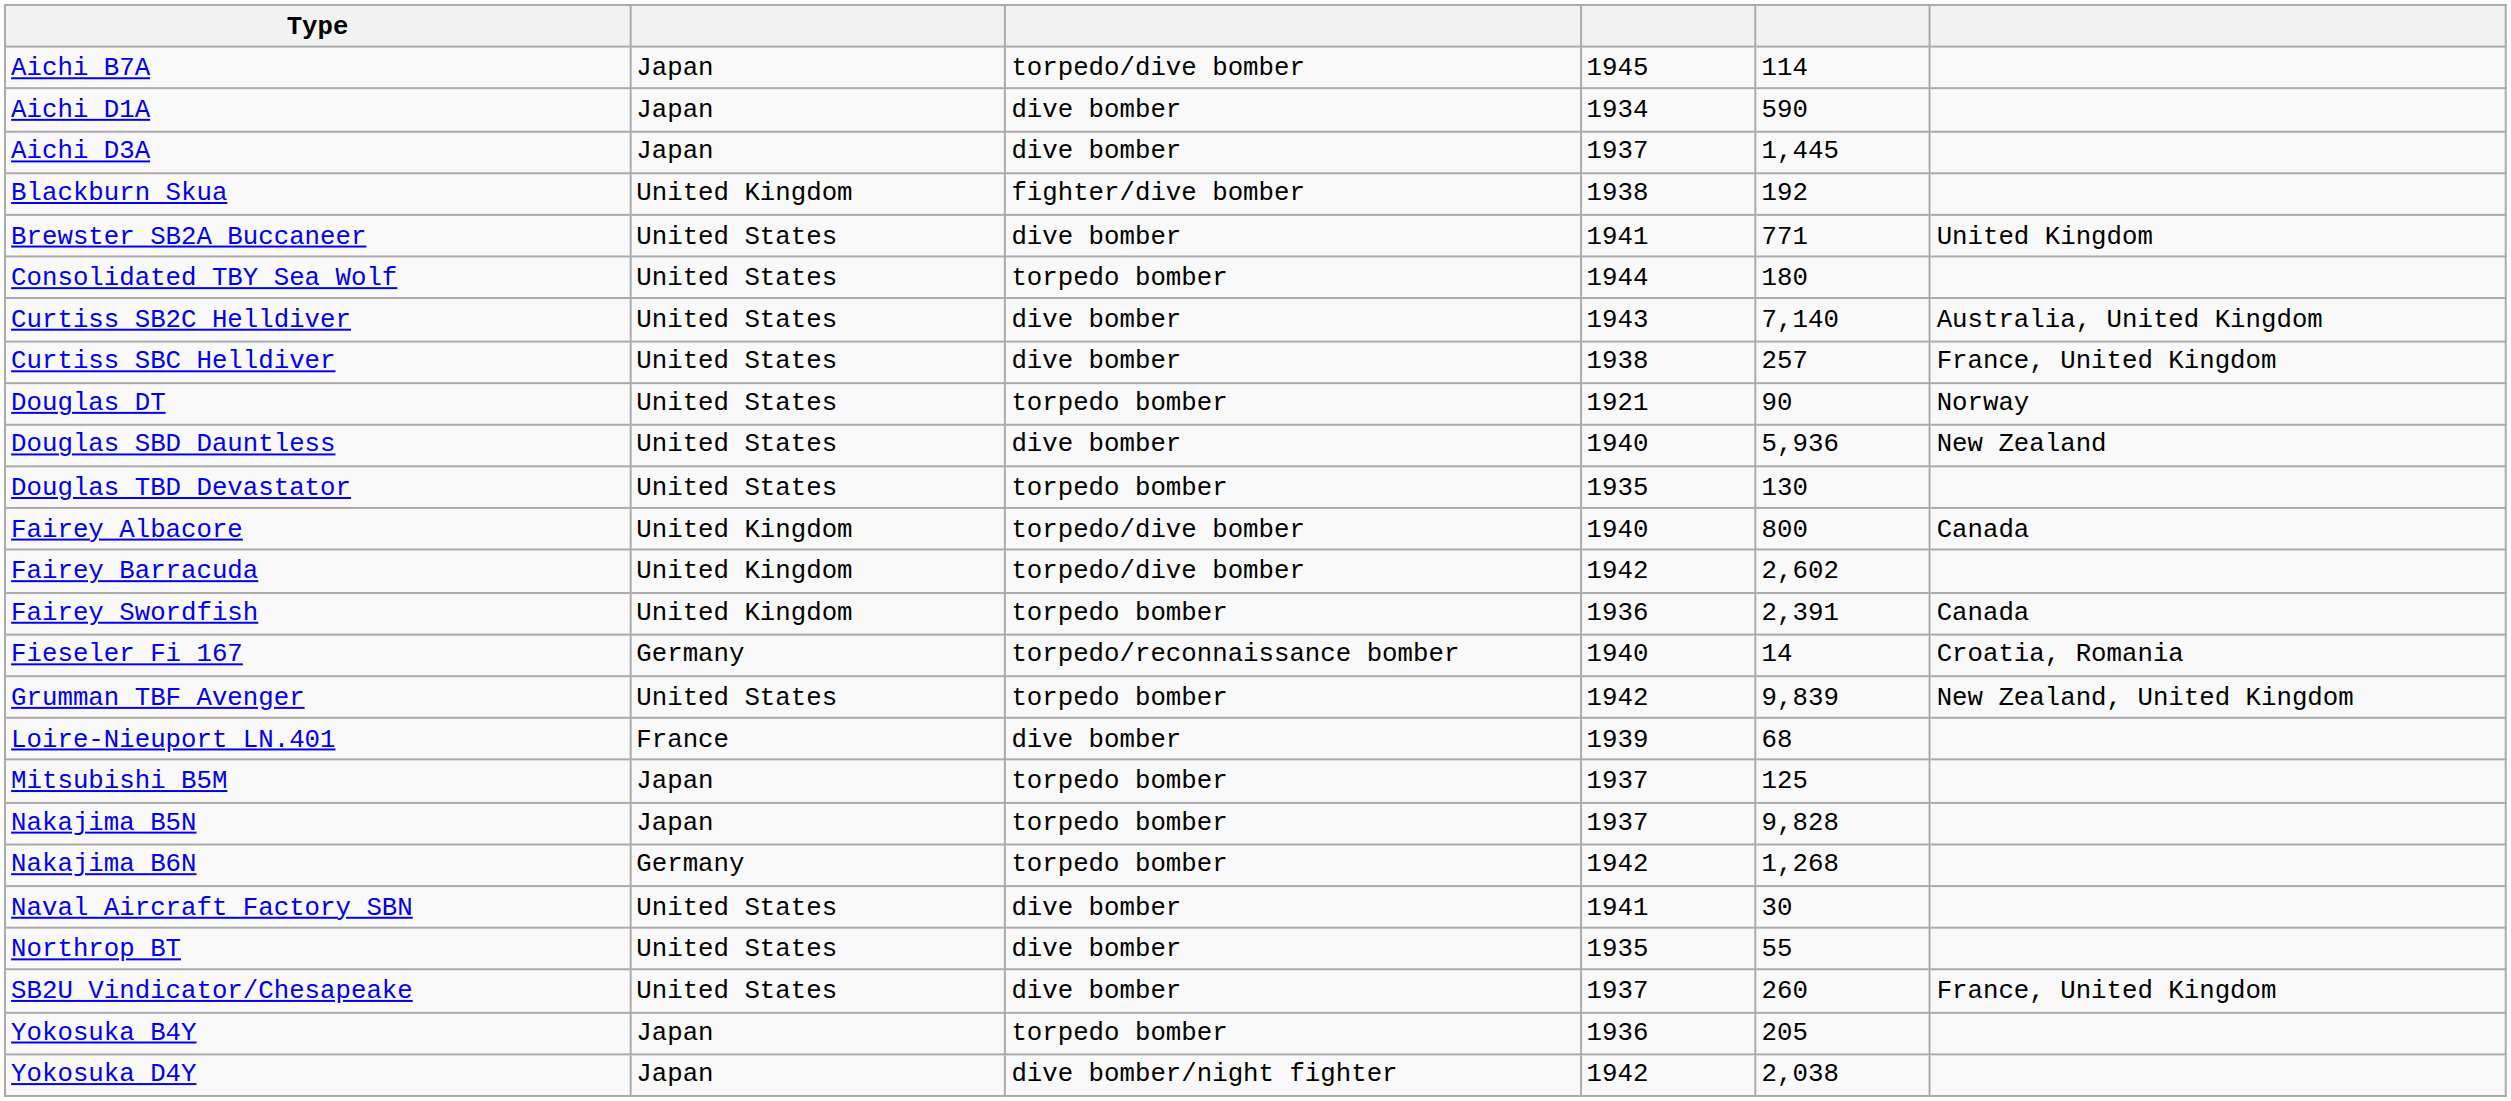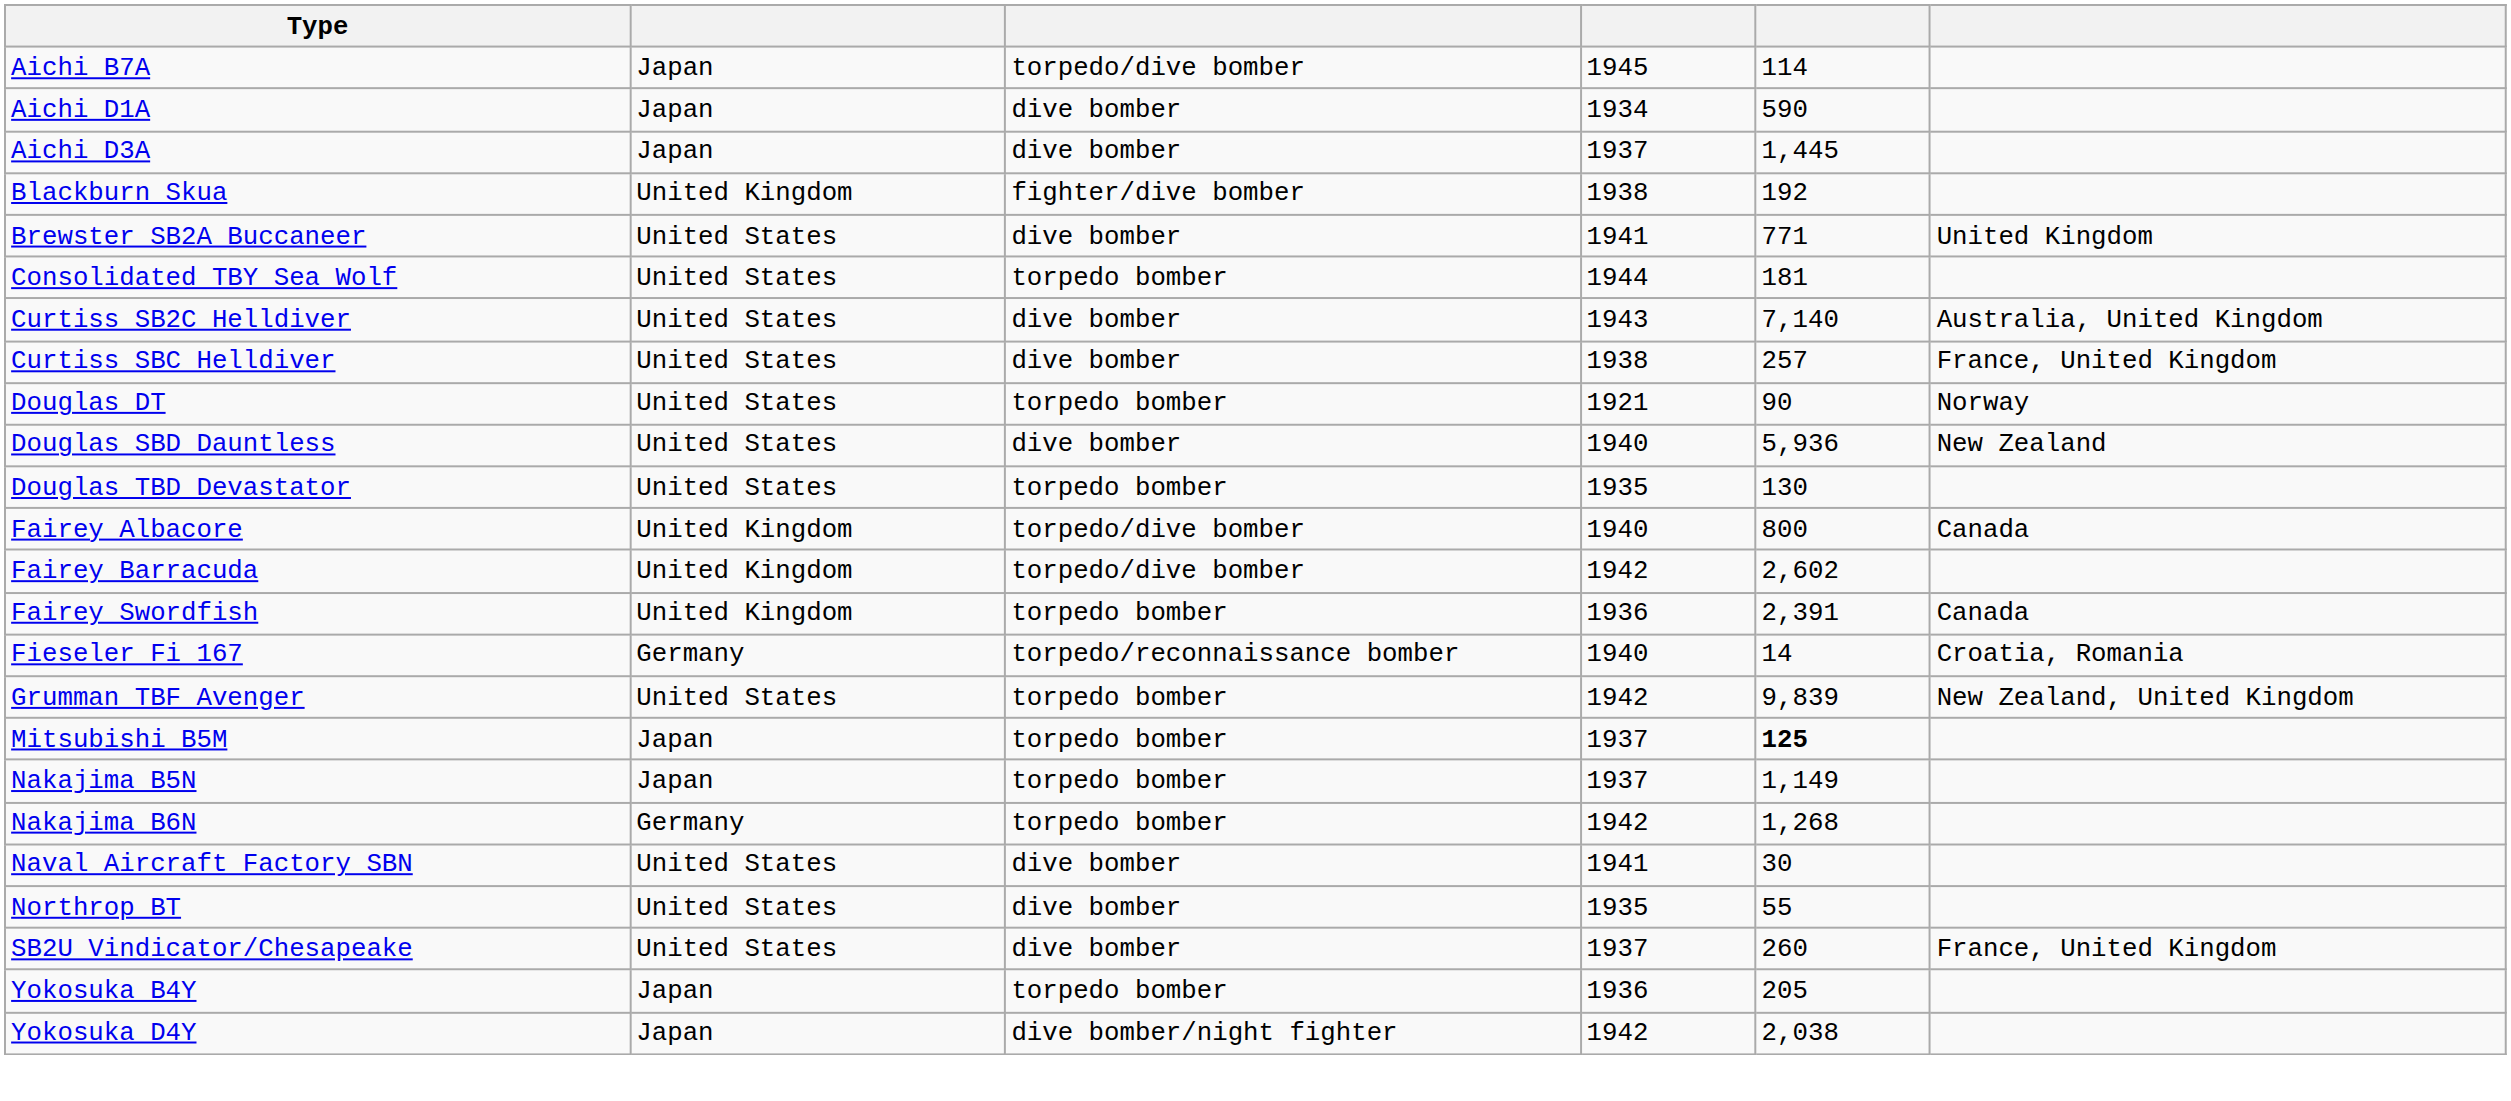Consolidated TBY Sea Wolf | column 5: 180 -> 181
- row: Loire-Nieuport LN.401 | France | dive bomber | 1939 | 68
Mitsubishi B5M | column 5: normal -> bold
Nakajima B5N | column 5: 9,828 -> 1,149
